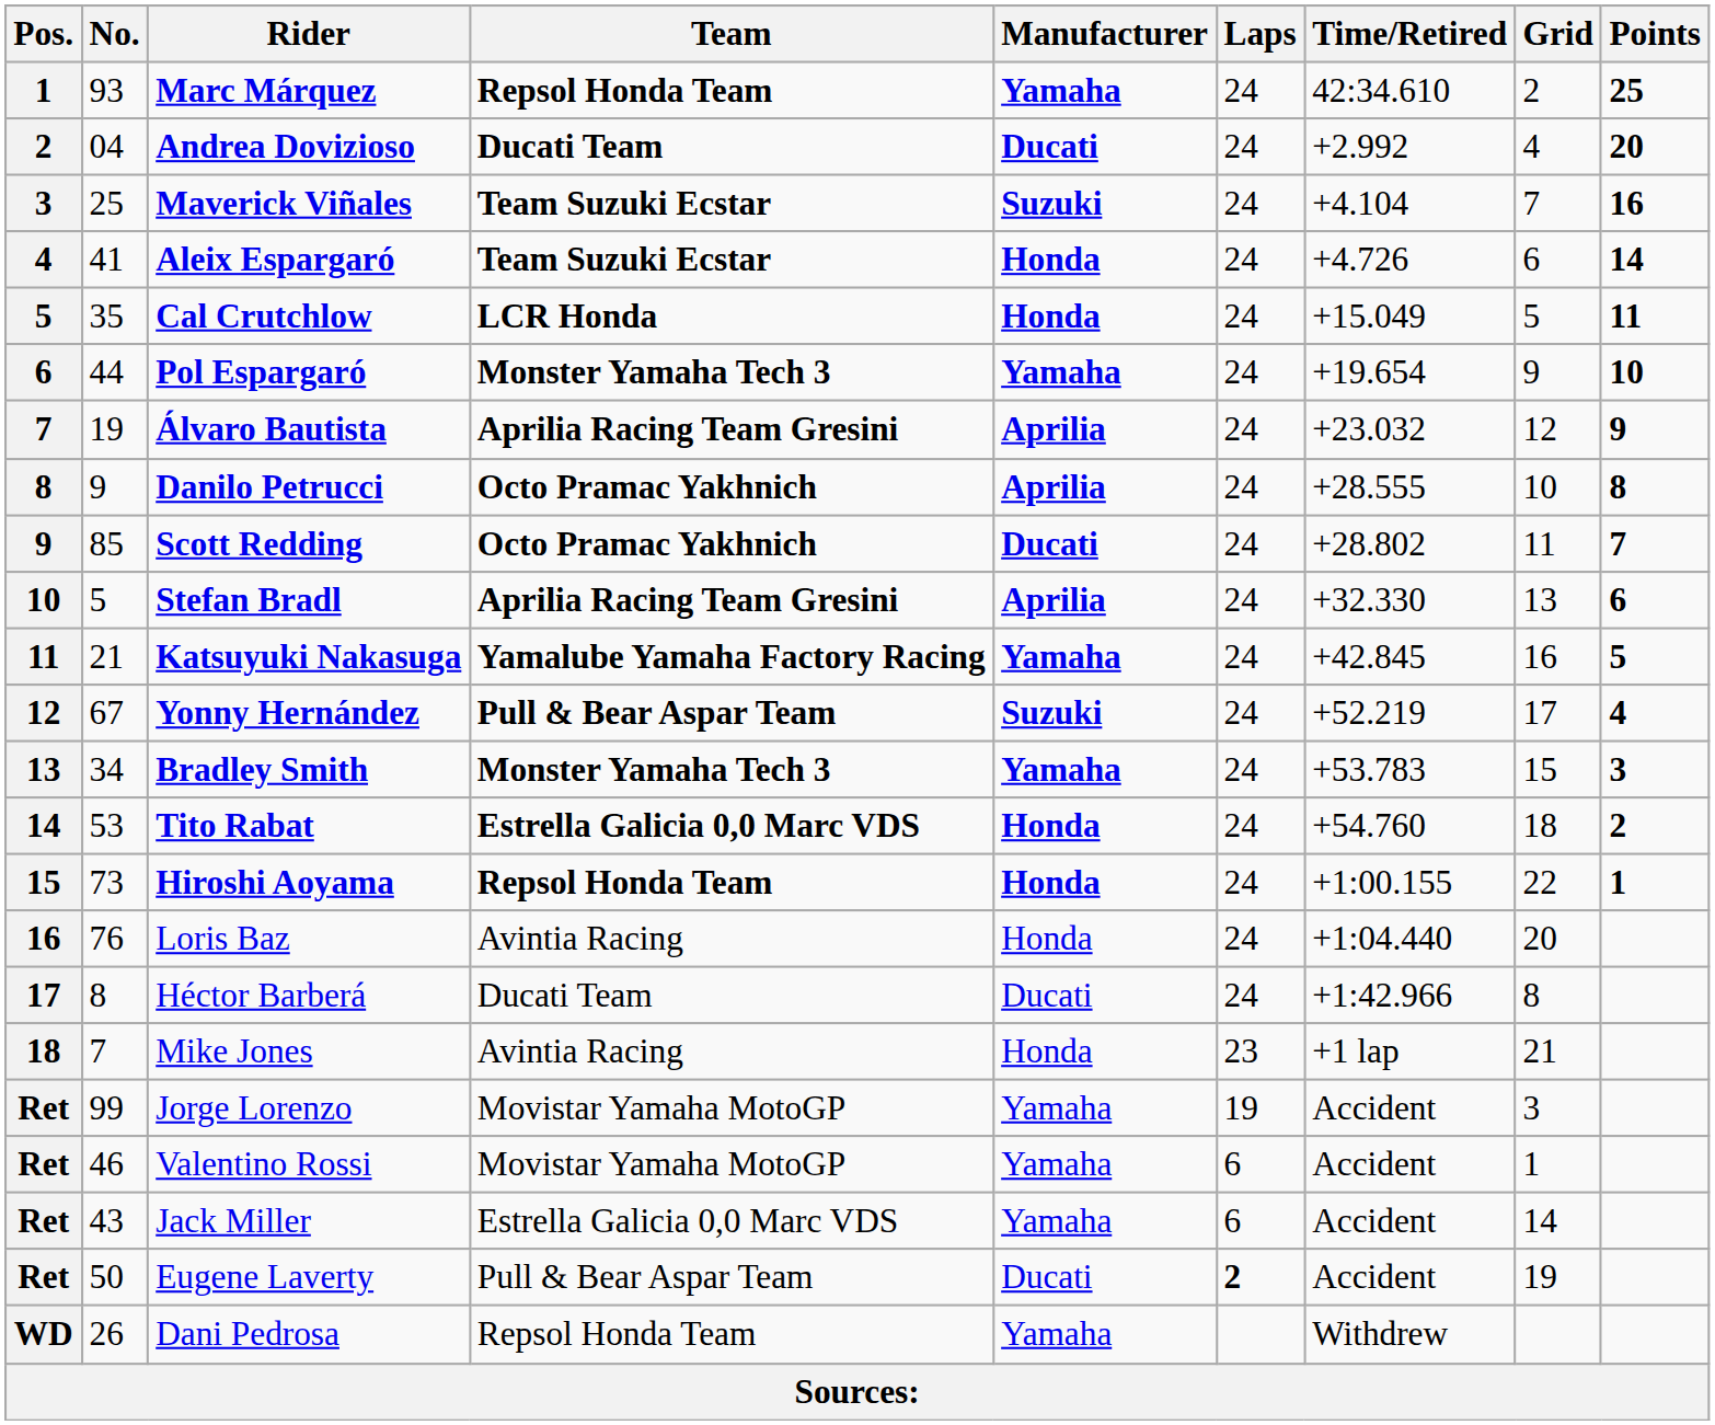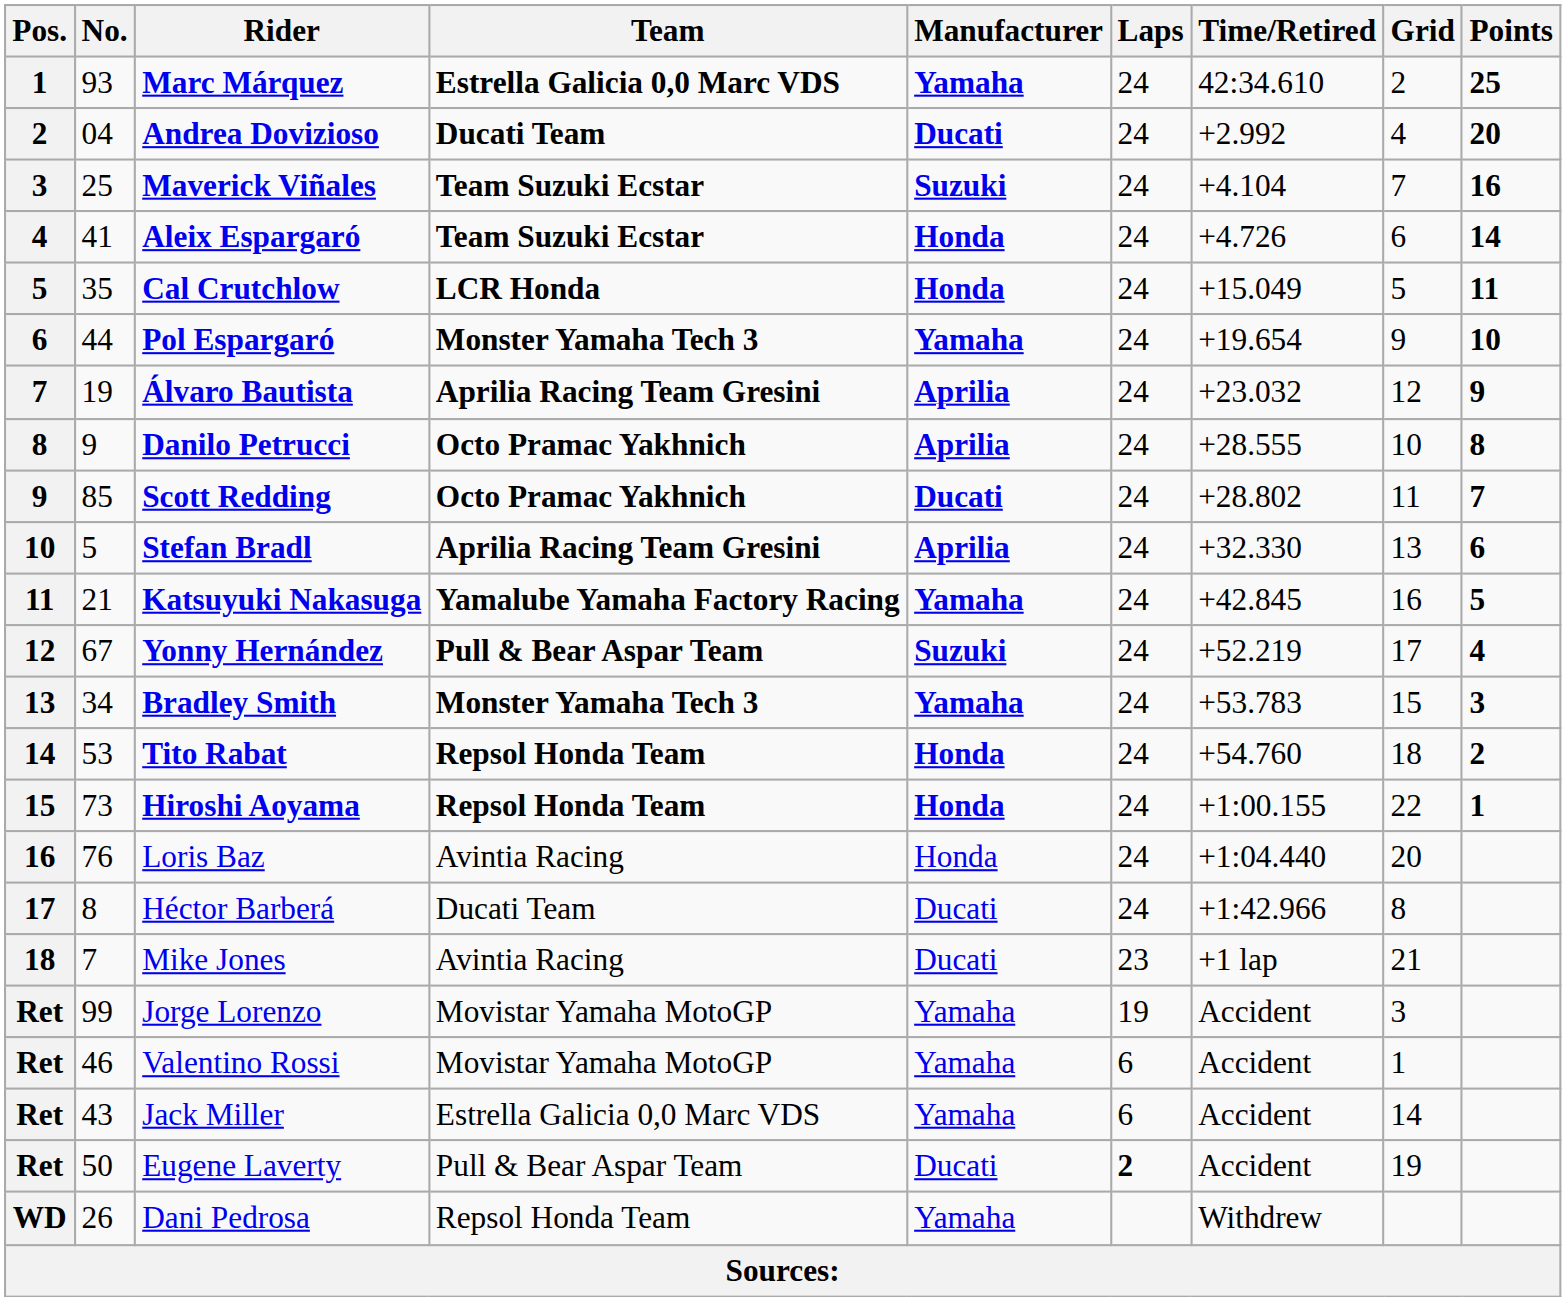Marc Márquez | Team: Repsol Honda Team -> Estrella Galicia 0,0 Marc VDS
Tito Rabat | Team: Estrella Galicia 0,0 Marc VDS -> Repsol Honda Team
Mike Jones | Manufacturer: Honda -> Ducati
